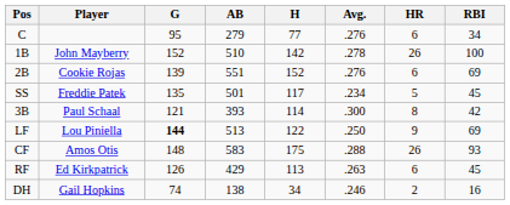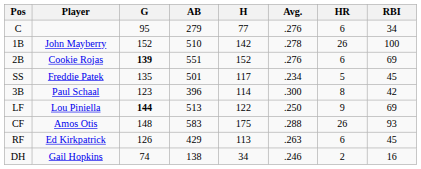2B | G: normal -> bold
3B | G: 121 -> 123
3B | AB: 393 -> 396
